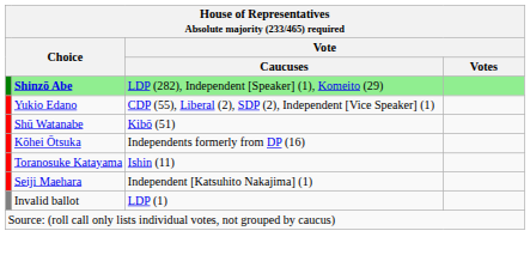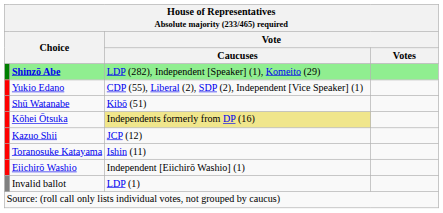Kōhei Ōtsuka | Vote / Caucuses: no background -> khaki background
+ row: Kazuo Shii | JCP (12)
- row: Seiji Maehara | Independent [Katsuhito Nakajima] (1)
+ row: Eiichirō Washio | Independent [Eiichirō Washio] (1)
